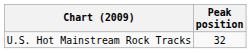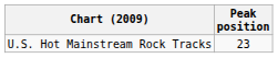U.S. Hot Mainstream Rock Tracks | Peak position: 32 -> 23
